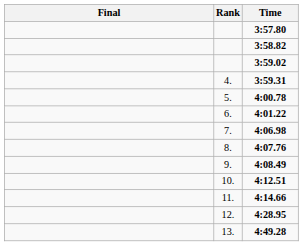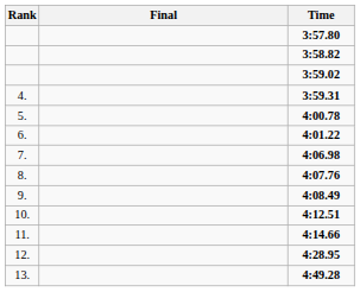columns swapped: Rank <-> Final
